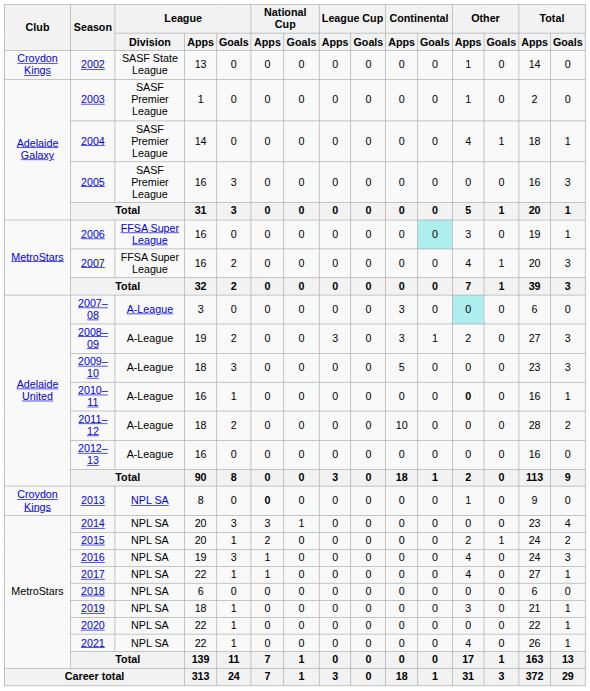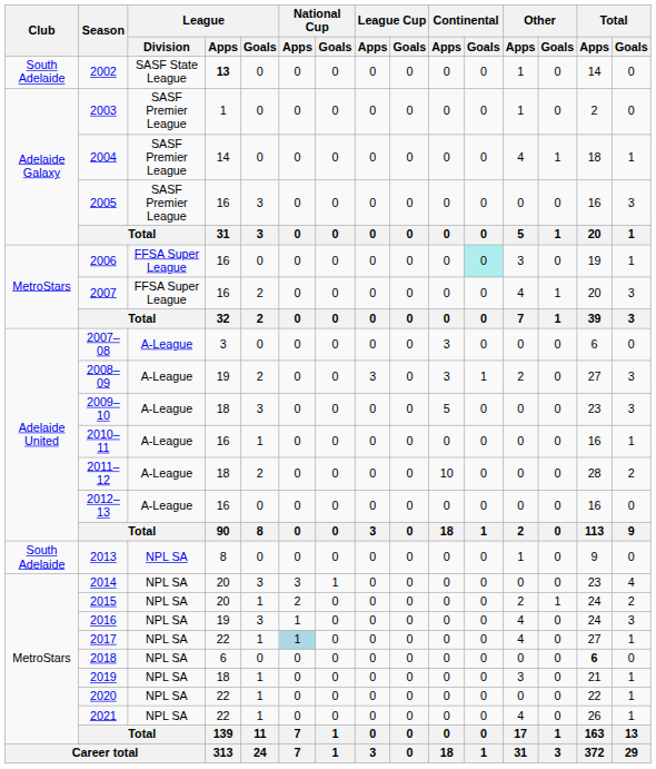2002 | Club: Croydon Kings -> South Adelaide
2002 | League / Apps: normal -> bold
2007–08 | Other / Apps: paleturquoise background -> no background
2010–11 | Other / Apps: bold -> normal
2013 | Club: Croydon Kings -> South Adelaide
2013 | National Cup / Apps: bold -> normal
2017 | National Cup / Apps: no background -> lightblue background
2018 | Total / Apps: normal -> bold
